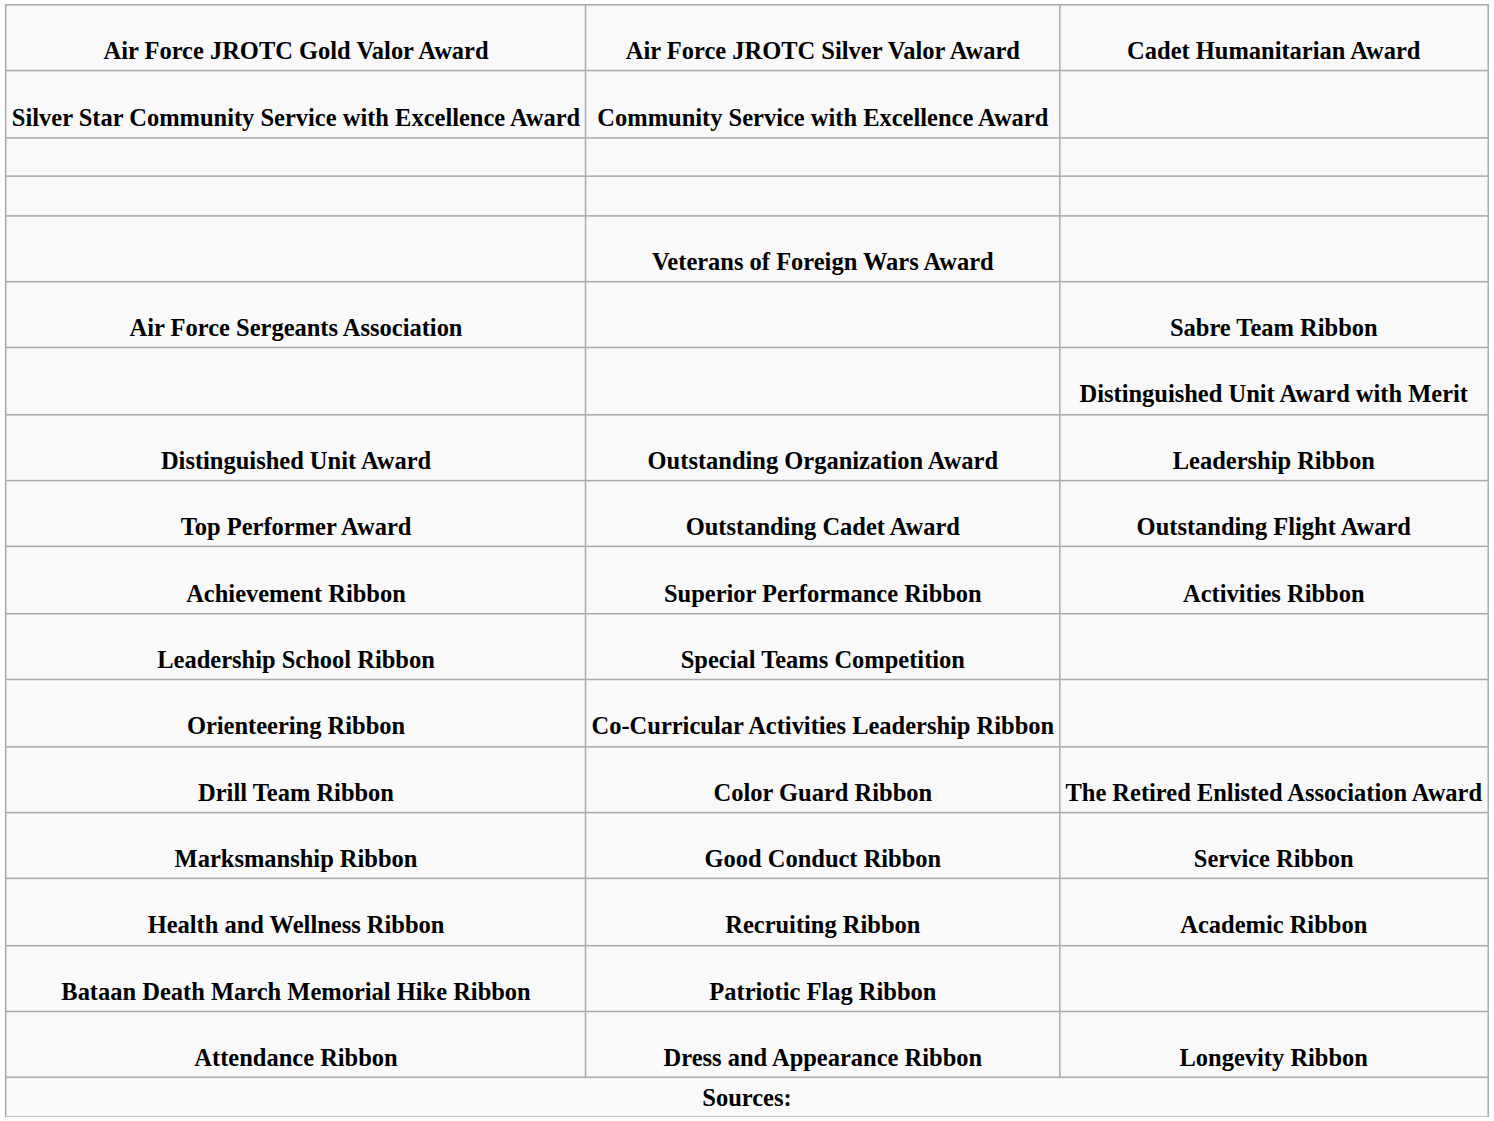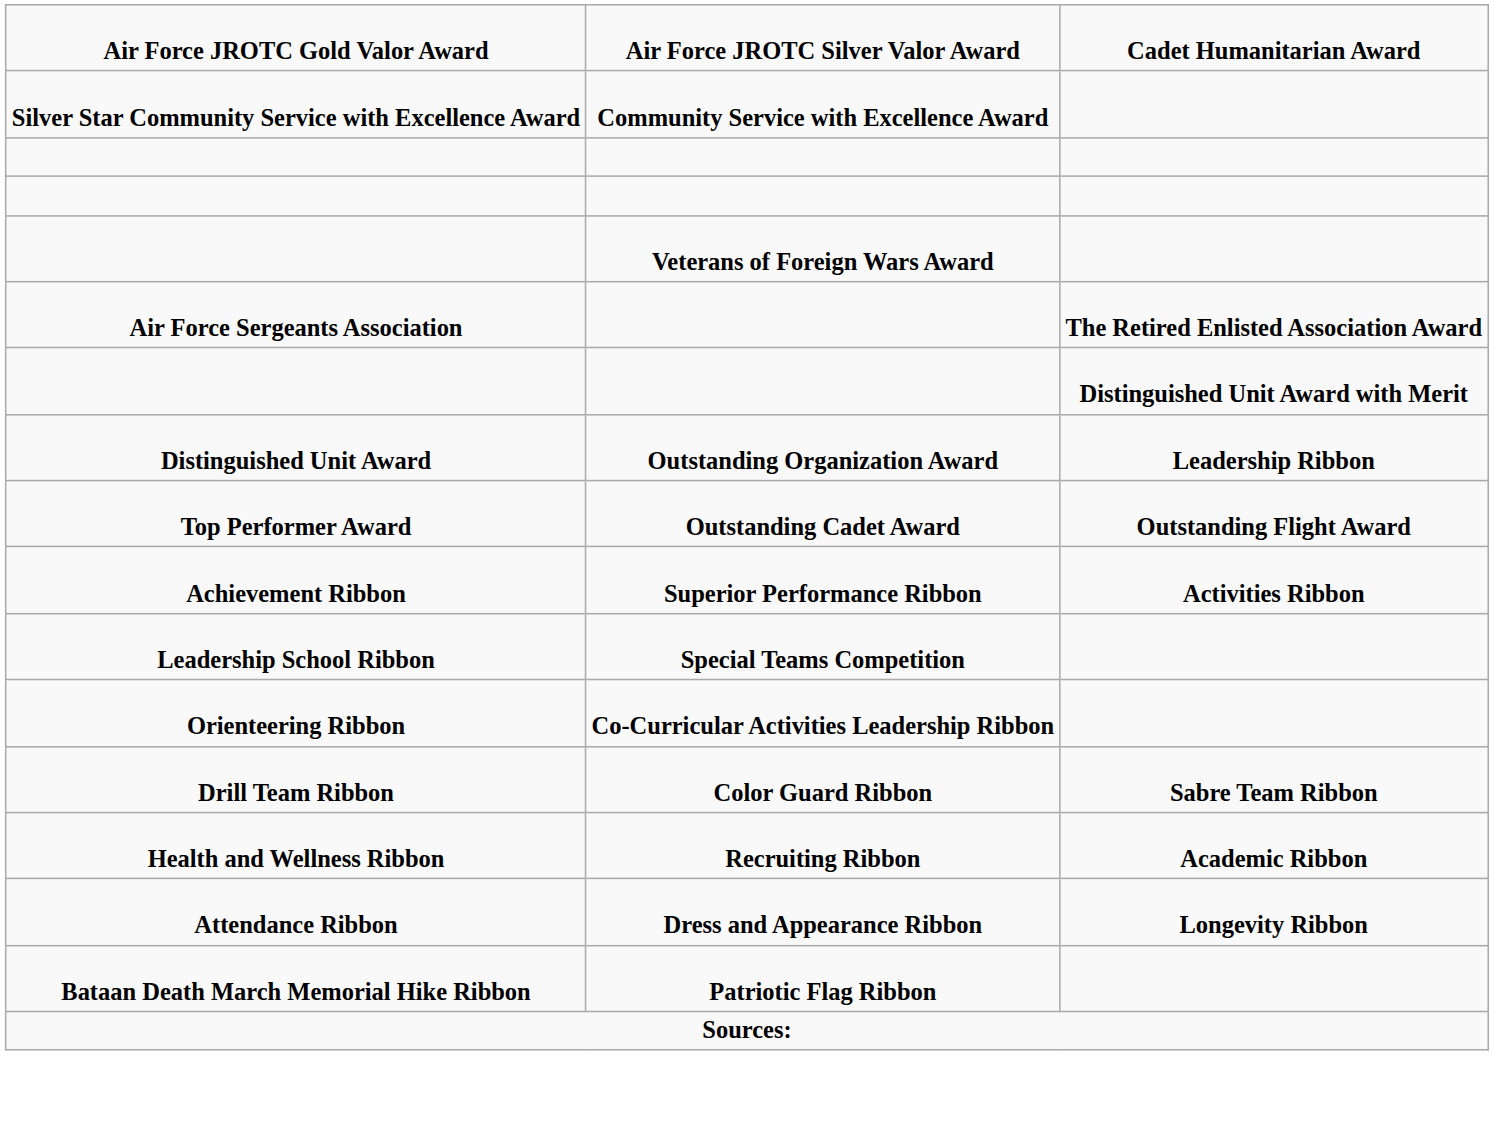Air Force Sergeants Association | column 3: Sabre Team Ribbon -> The Retired Enlisted Association Award
Drill Team Ribbon | column 3: The Retired Enlisted Association Award -> Sabre Team Ribbon
- row: Marksmanship Ribbon | Good Conduct Ribbon | Service Ribbon
rows swapped: Attendance Ribbon <-> Bataan Death March Memorial Hike Ribbon
